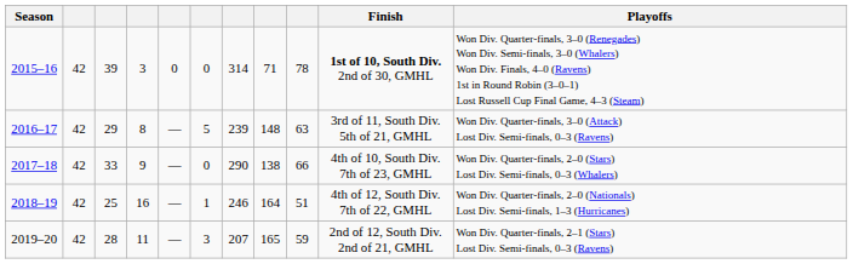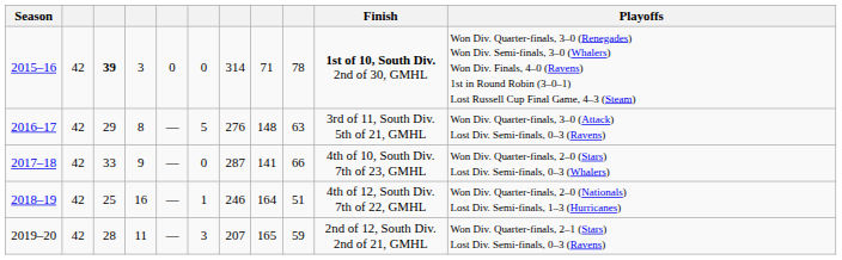2015–16 | column 3: normal -> bold
2016–17 | column 7: 239 -> 276
2017–18 | column 7: 290 -> 287
2017–18 | column 8: 138 -> 141
